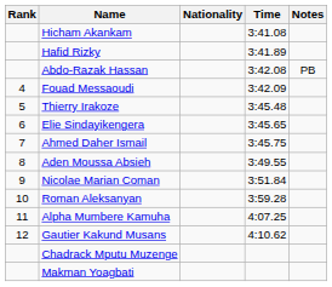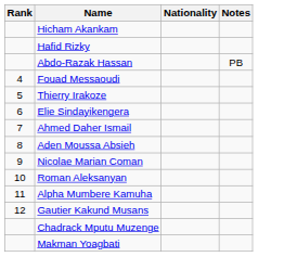- column: Time | 3:41.08 | 3:41.89 | 3:42.08 | 3:42.09 | 3:45.48 | 3:45.65 | 3:45.75 | 3:49.55 | 3:51.84 | 3:59.28 | 4:07.25 | 4:10.62
